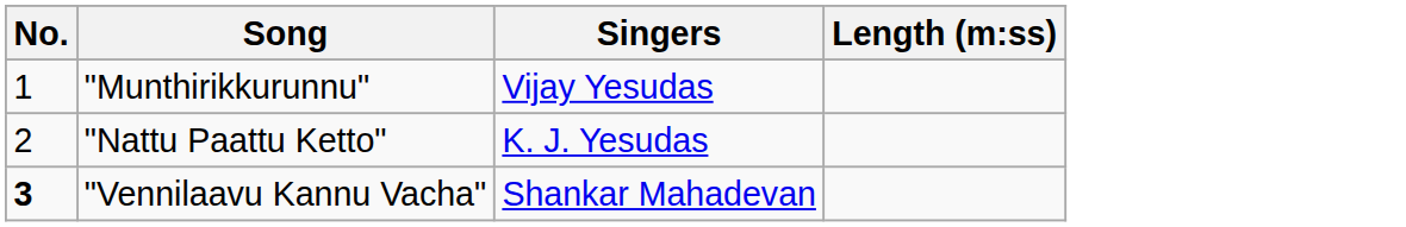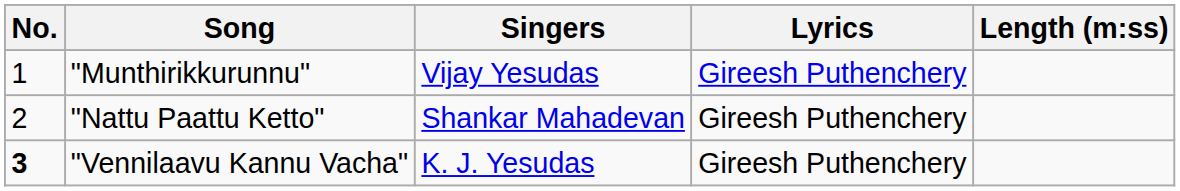+ column: Lyrics | Gireesh Puthenchery | Gireesh Puthenchery | Gireesh Puthenchery
"Nattu Paattu Ketto" | Singers: K. J. Yesudas -> Shankar Mahadevan
"Vennilaavu Kannu Vacha" | Singers: Shankar Mahadevan -> K. J. Yesudas
